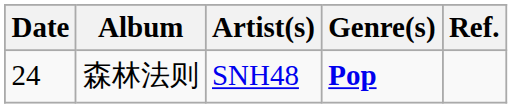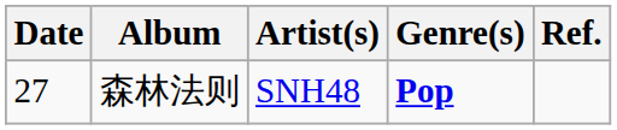森林法则 | Date: 24 -> 27
